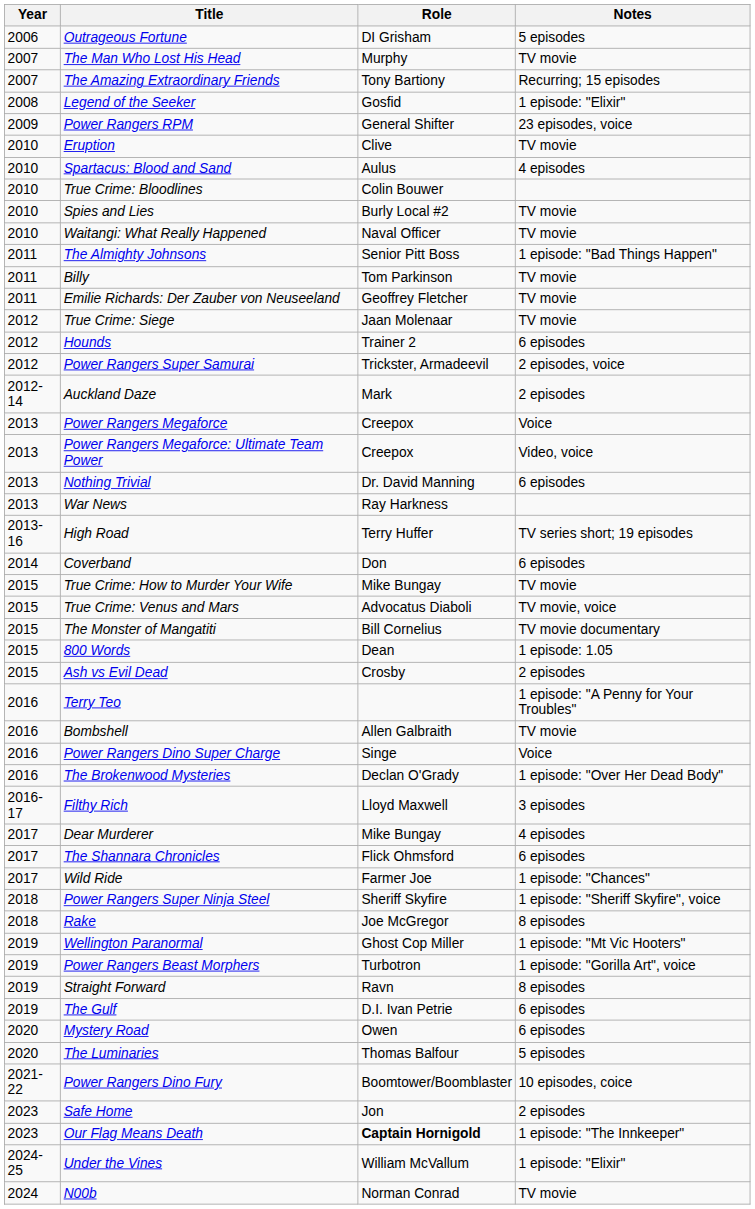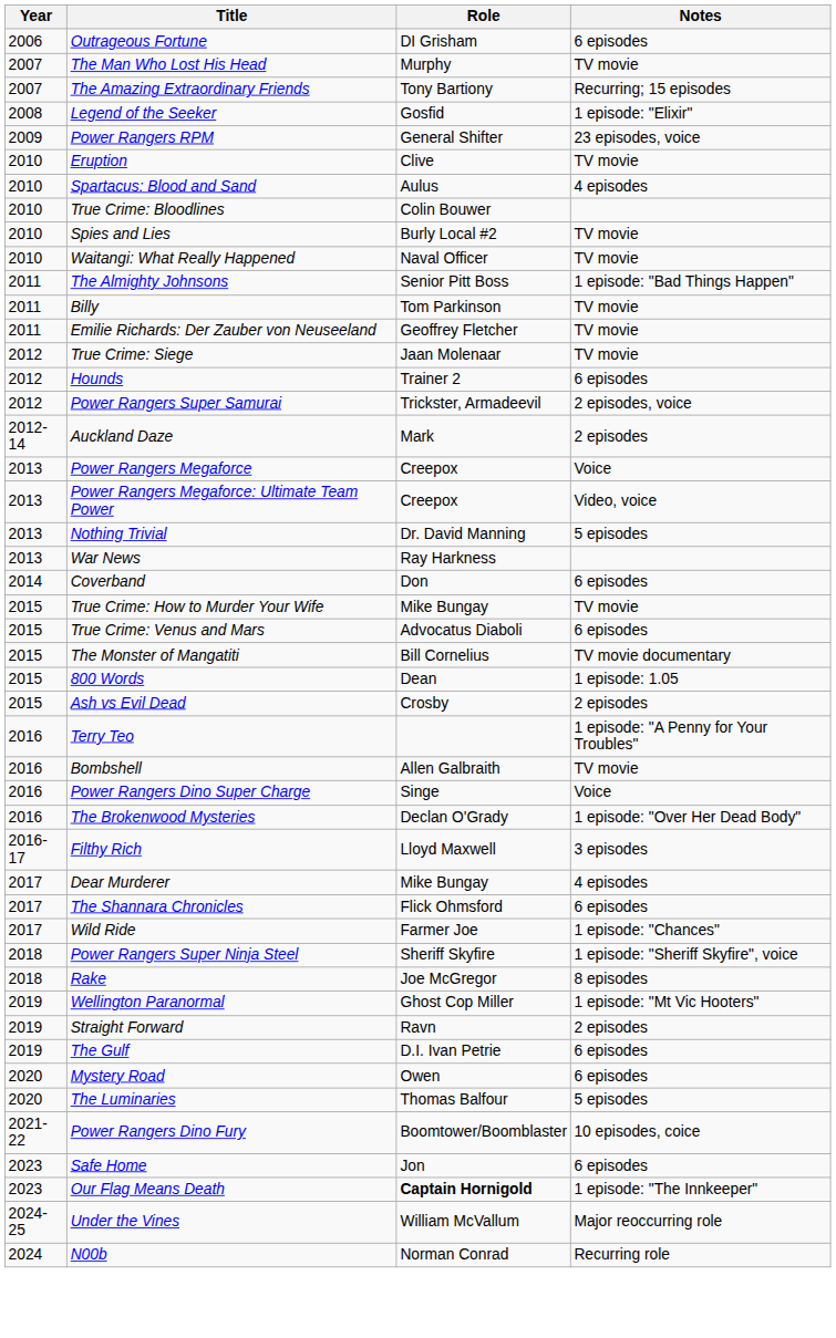Outrageous Fortune | Notes: 5 episodes -> 6 episodes
Nothing Trivial | Notes: 6 episodes -> 5 episodes
- row: 2013-16 | High Road | Terry Huffer | TV series short; 19 episodes
True Crime: Venus and Mars | Notes: TV movie, voice -> 6 episodes
- row: 2019 | Power Rangers Beast Morphers | Turbotron | 1 episode: "Gorilla Art", voice
Straight Forward | Notes: 8 episodes -> 2 episodes
Safe Home | Notes: 2 episodes -> 6 episodes
Under the Vines | Notes: 1 episode: "Elixir" -> Major reoccurring role
N00b | Notes: TV movie -> Recurring role
